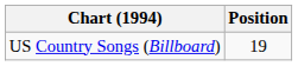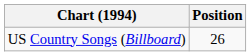US Country Songs (Billboard) | Position: 19 -> 26
